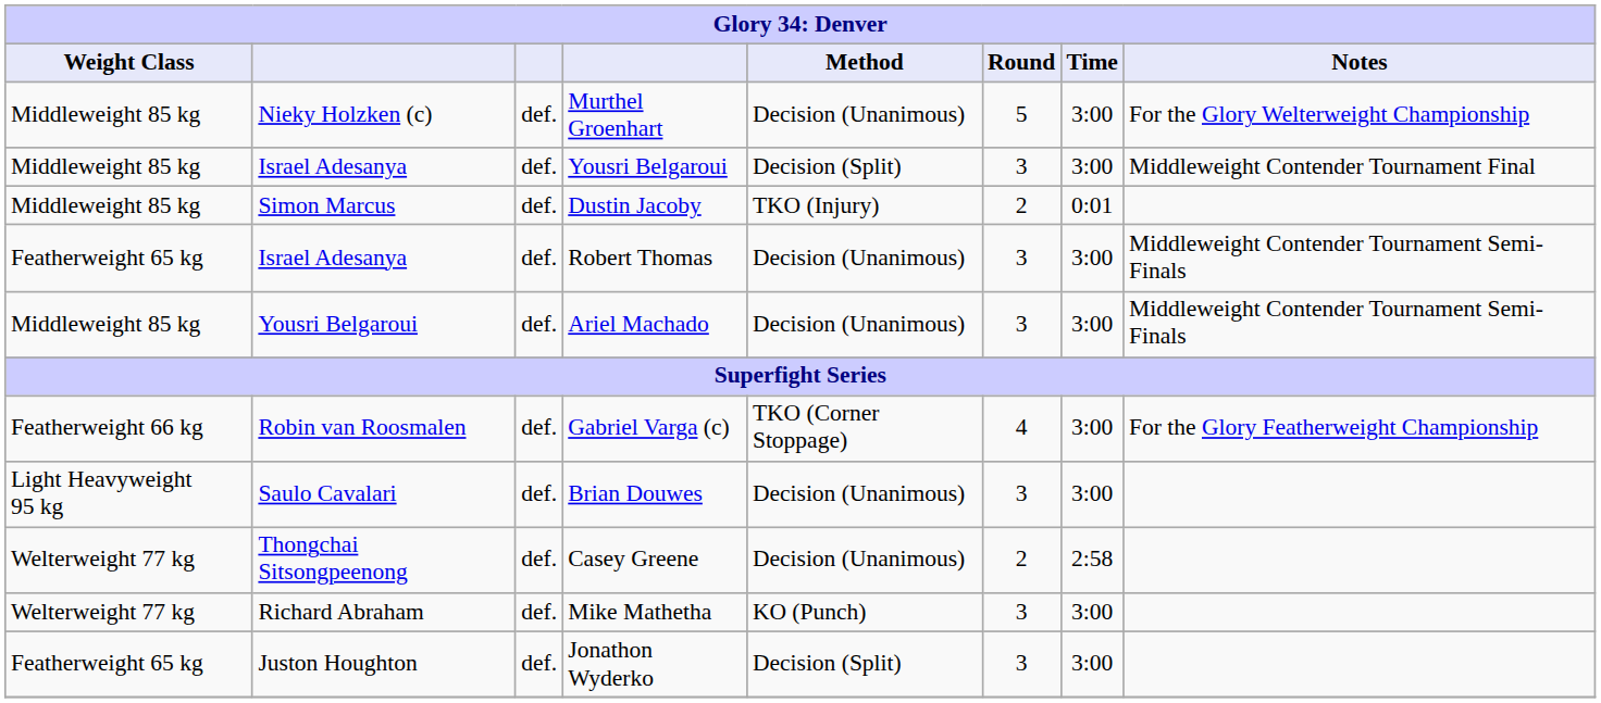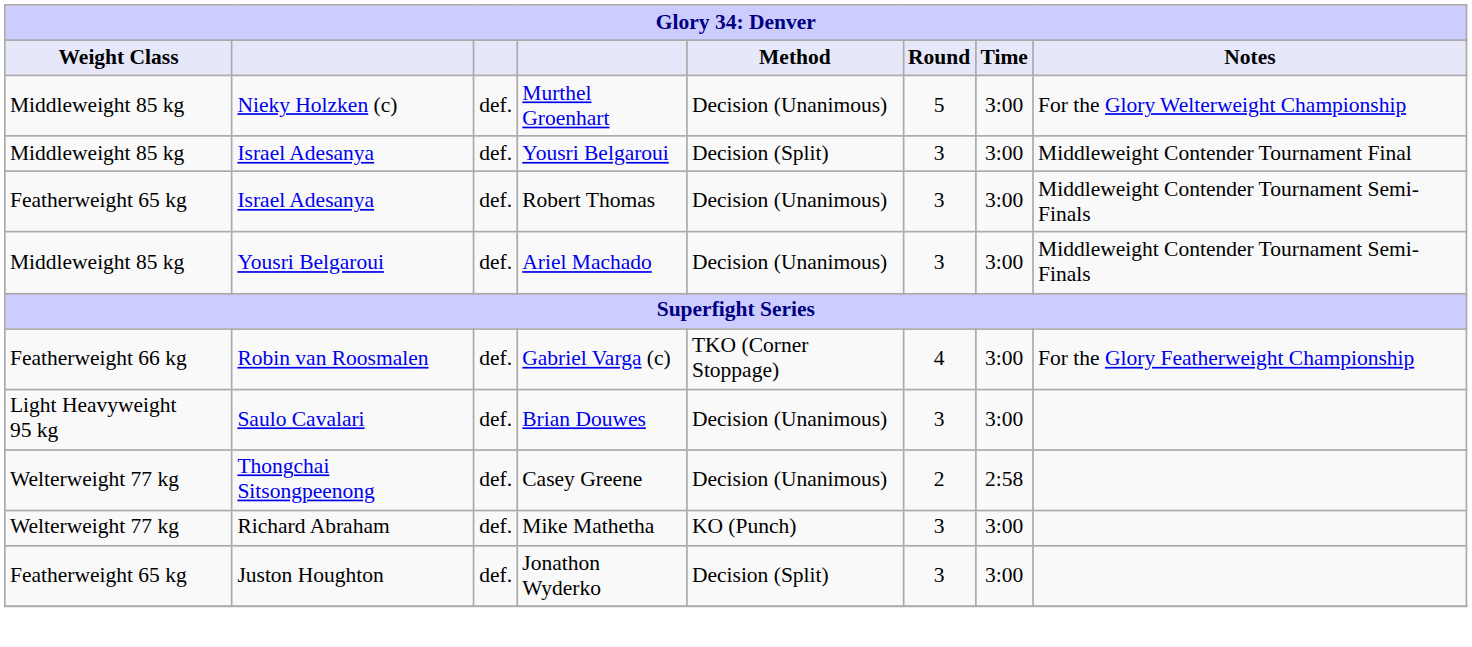- row: Middleweight 85 kg | Simon Marcus | def. | Dustin Jacoby | TKO (Injury) | 2 | 0:01
